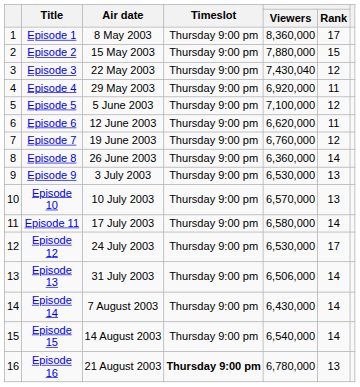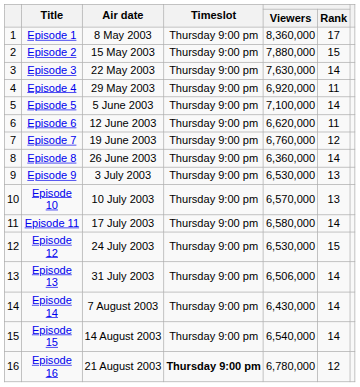Episode 3 | Viewers: 7,430,040 -> 7,630,000
Episode 3 | Rank: 12 -> 14
Episode 5 | Rank: 12 -> 14
Episode 12 | Rank: 17 -> 15
Episode 16 | Rank: 13 -> 12
